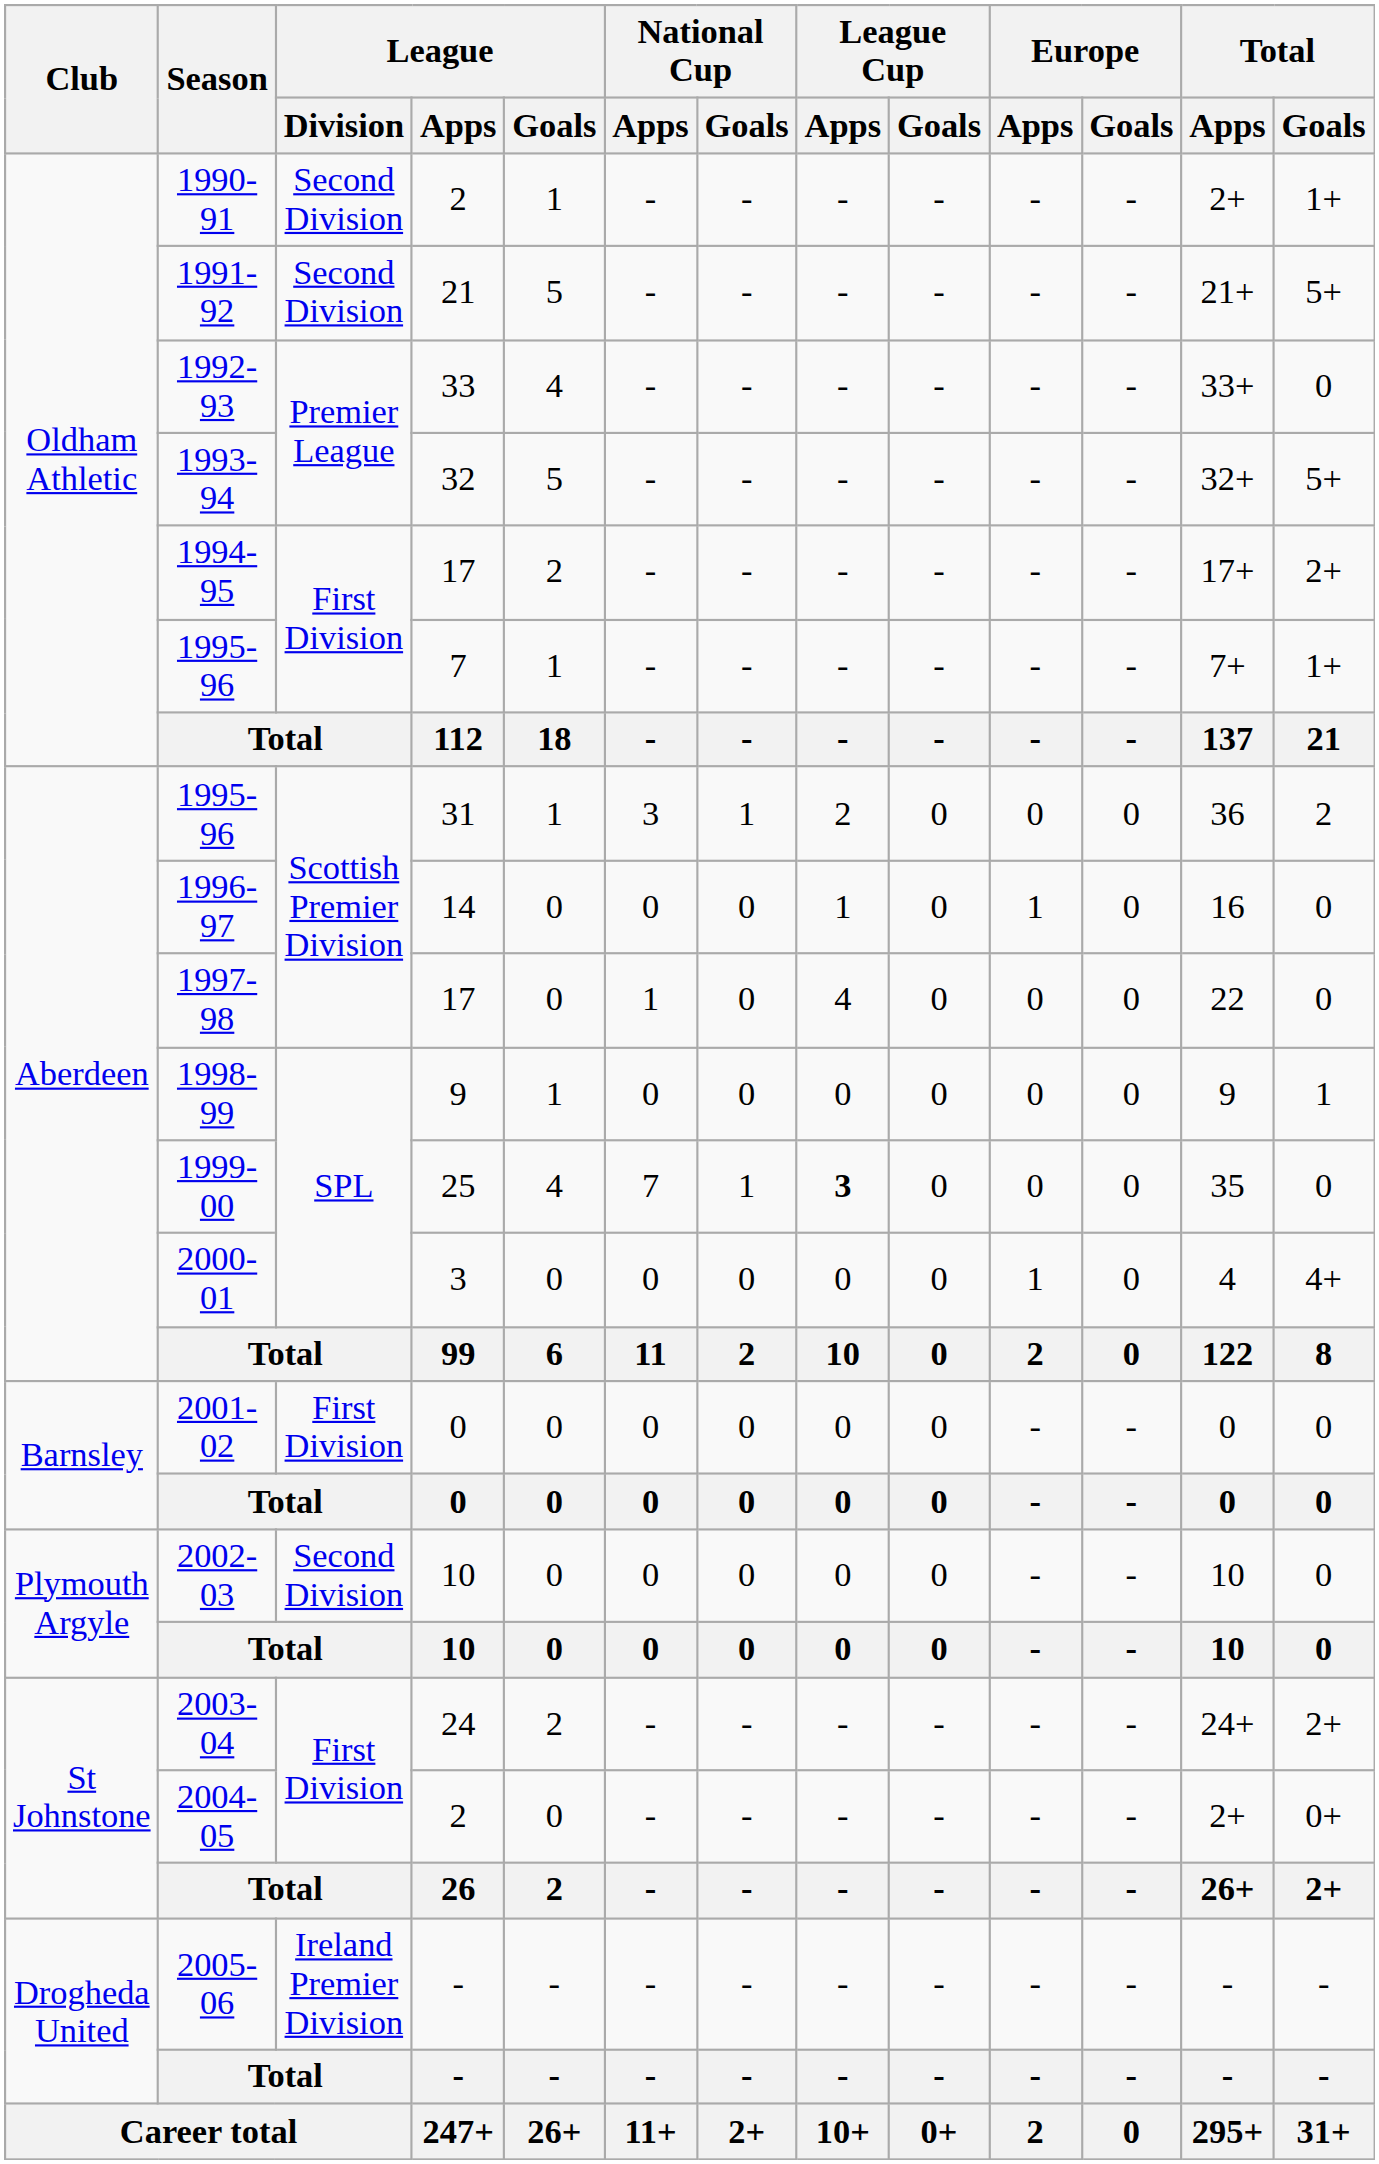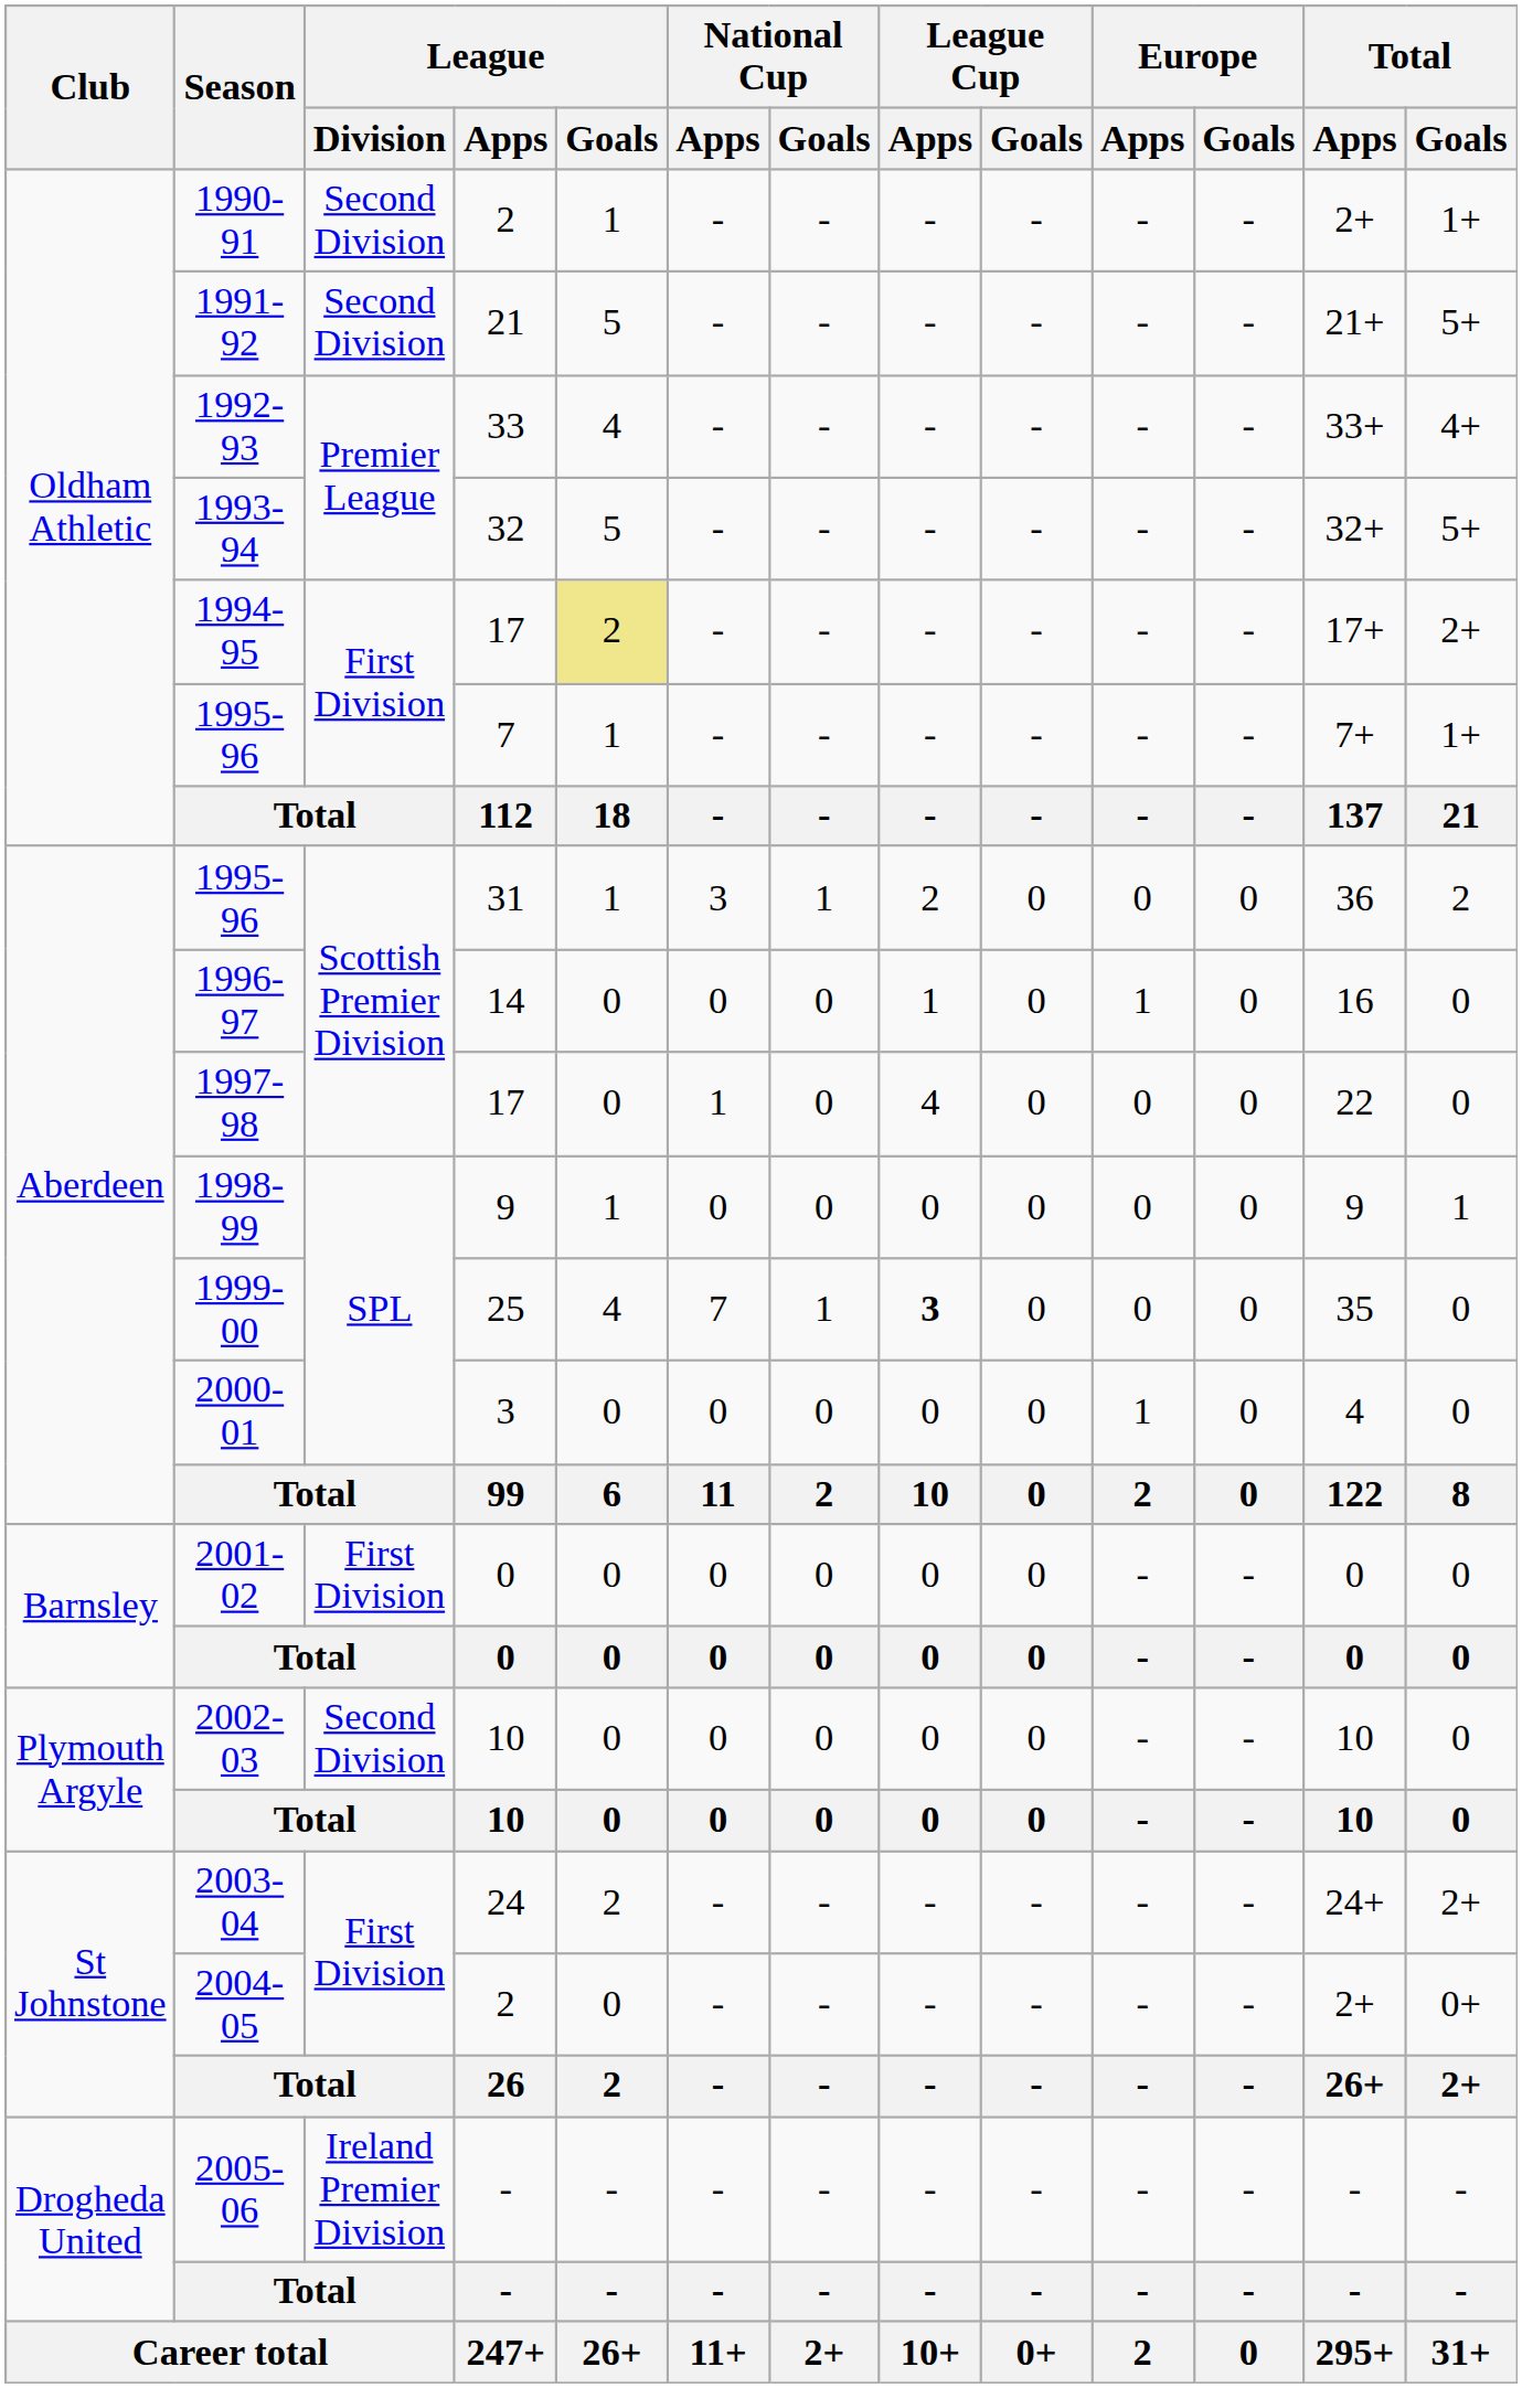1992-93 | Total / Goals: 0 -> 4+
1994-95 | League / Goals: no background -> khaki background
2000-01 | Total / Goals: 4+ -> 0
